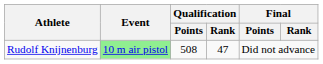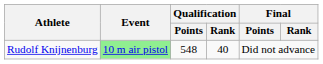Rudolf Knijnenburg | Qualification / Points: 508 -> 548
Rudolf Knijnenburg | Qualification / Rank: 47 -> 40
